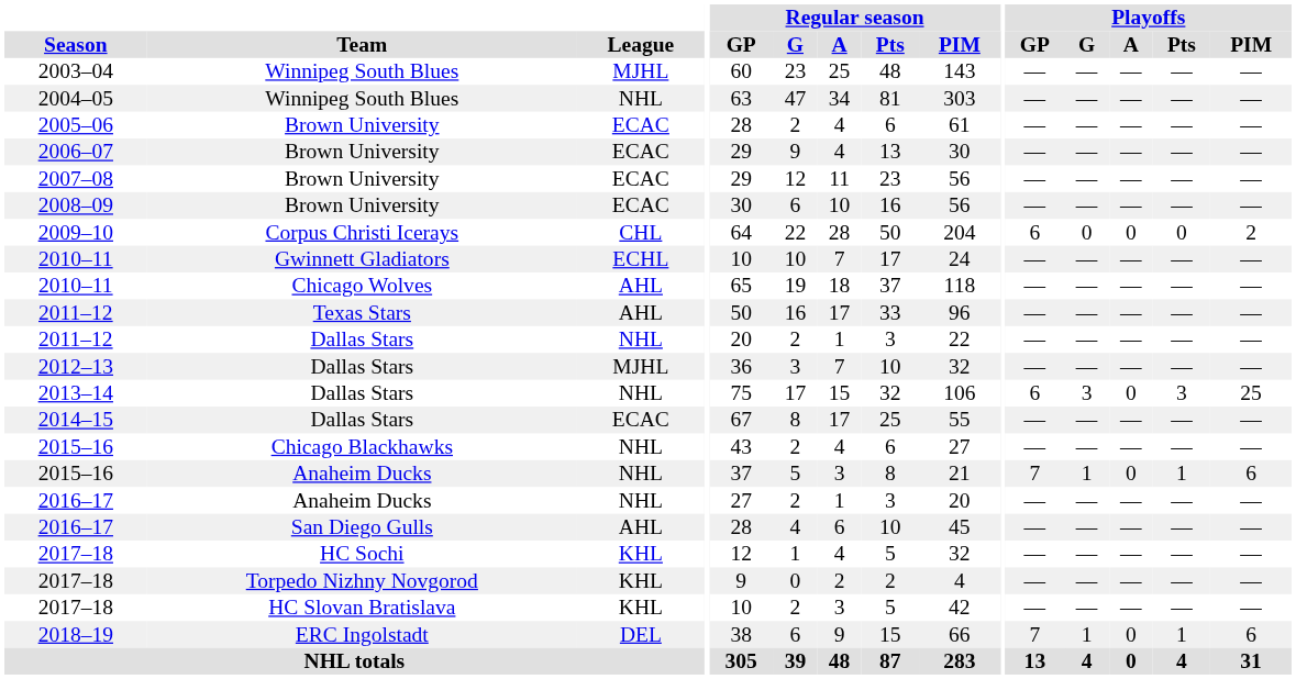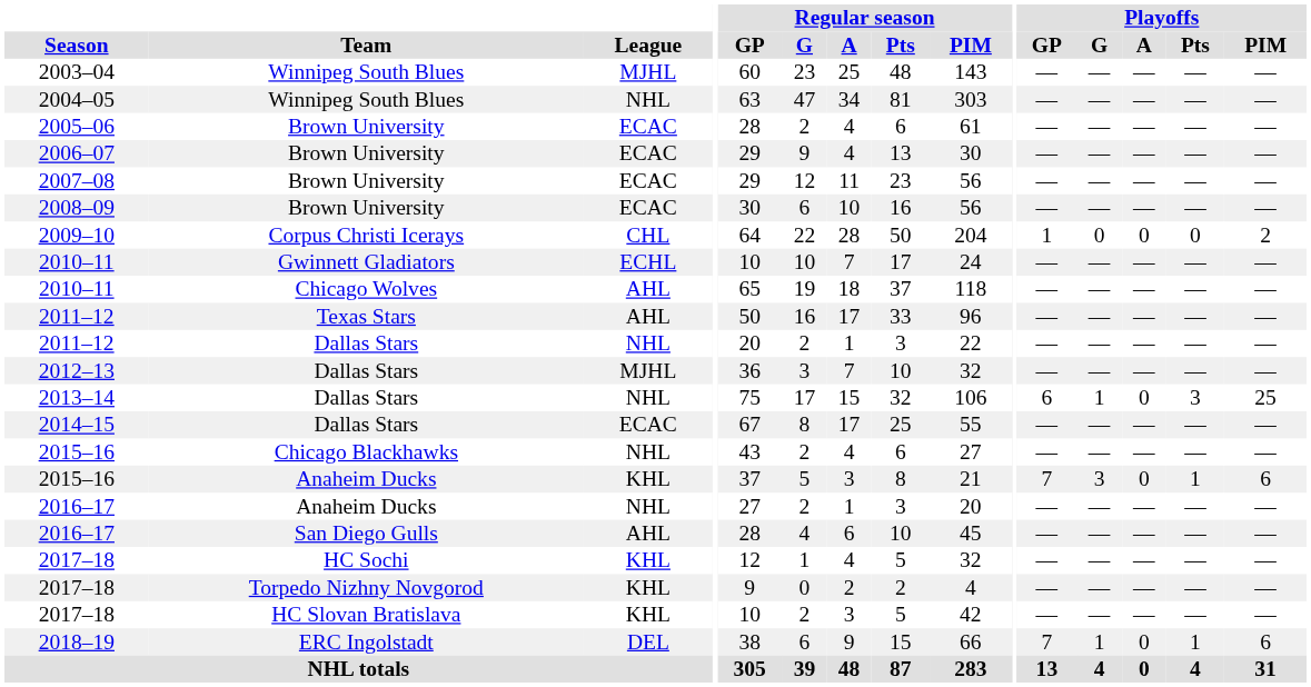2009–10 | Playoffs / GP: 6 -> 1
2013–14 | Playoffs / G: 3 -> 1
2015–16 / Anaheim Ducks | League: NHL -> KHL
2015–16 / Anaheim Ducks | Playoffs / G: 1 -> 3
